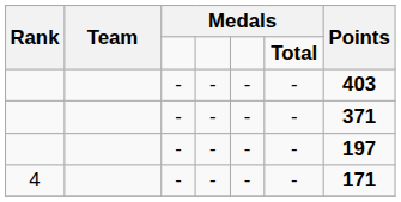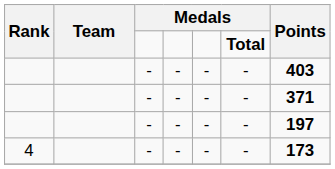4 | Points: 171 -> 173
